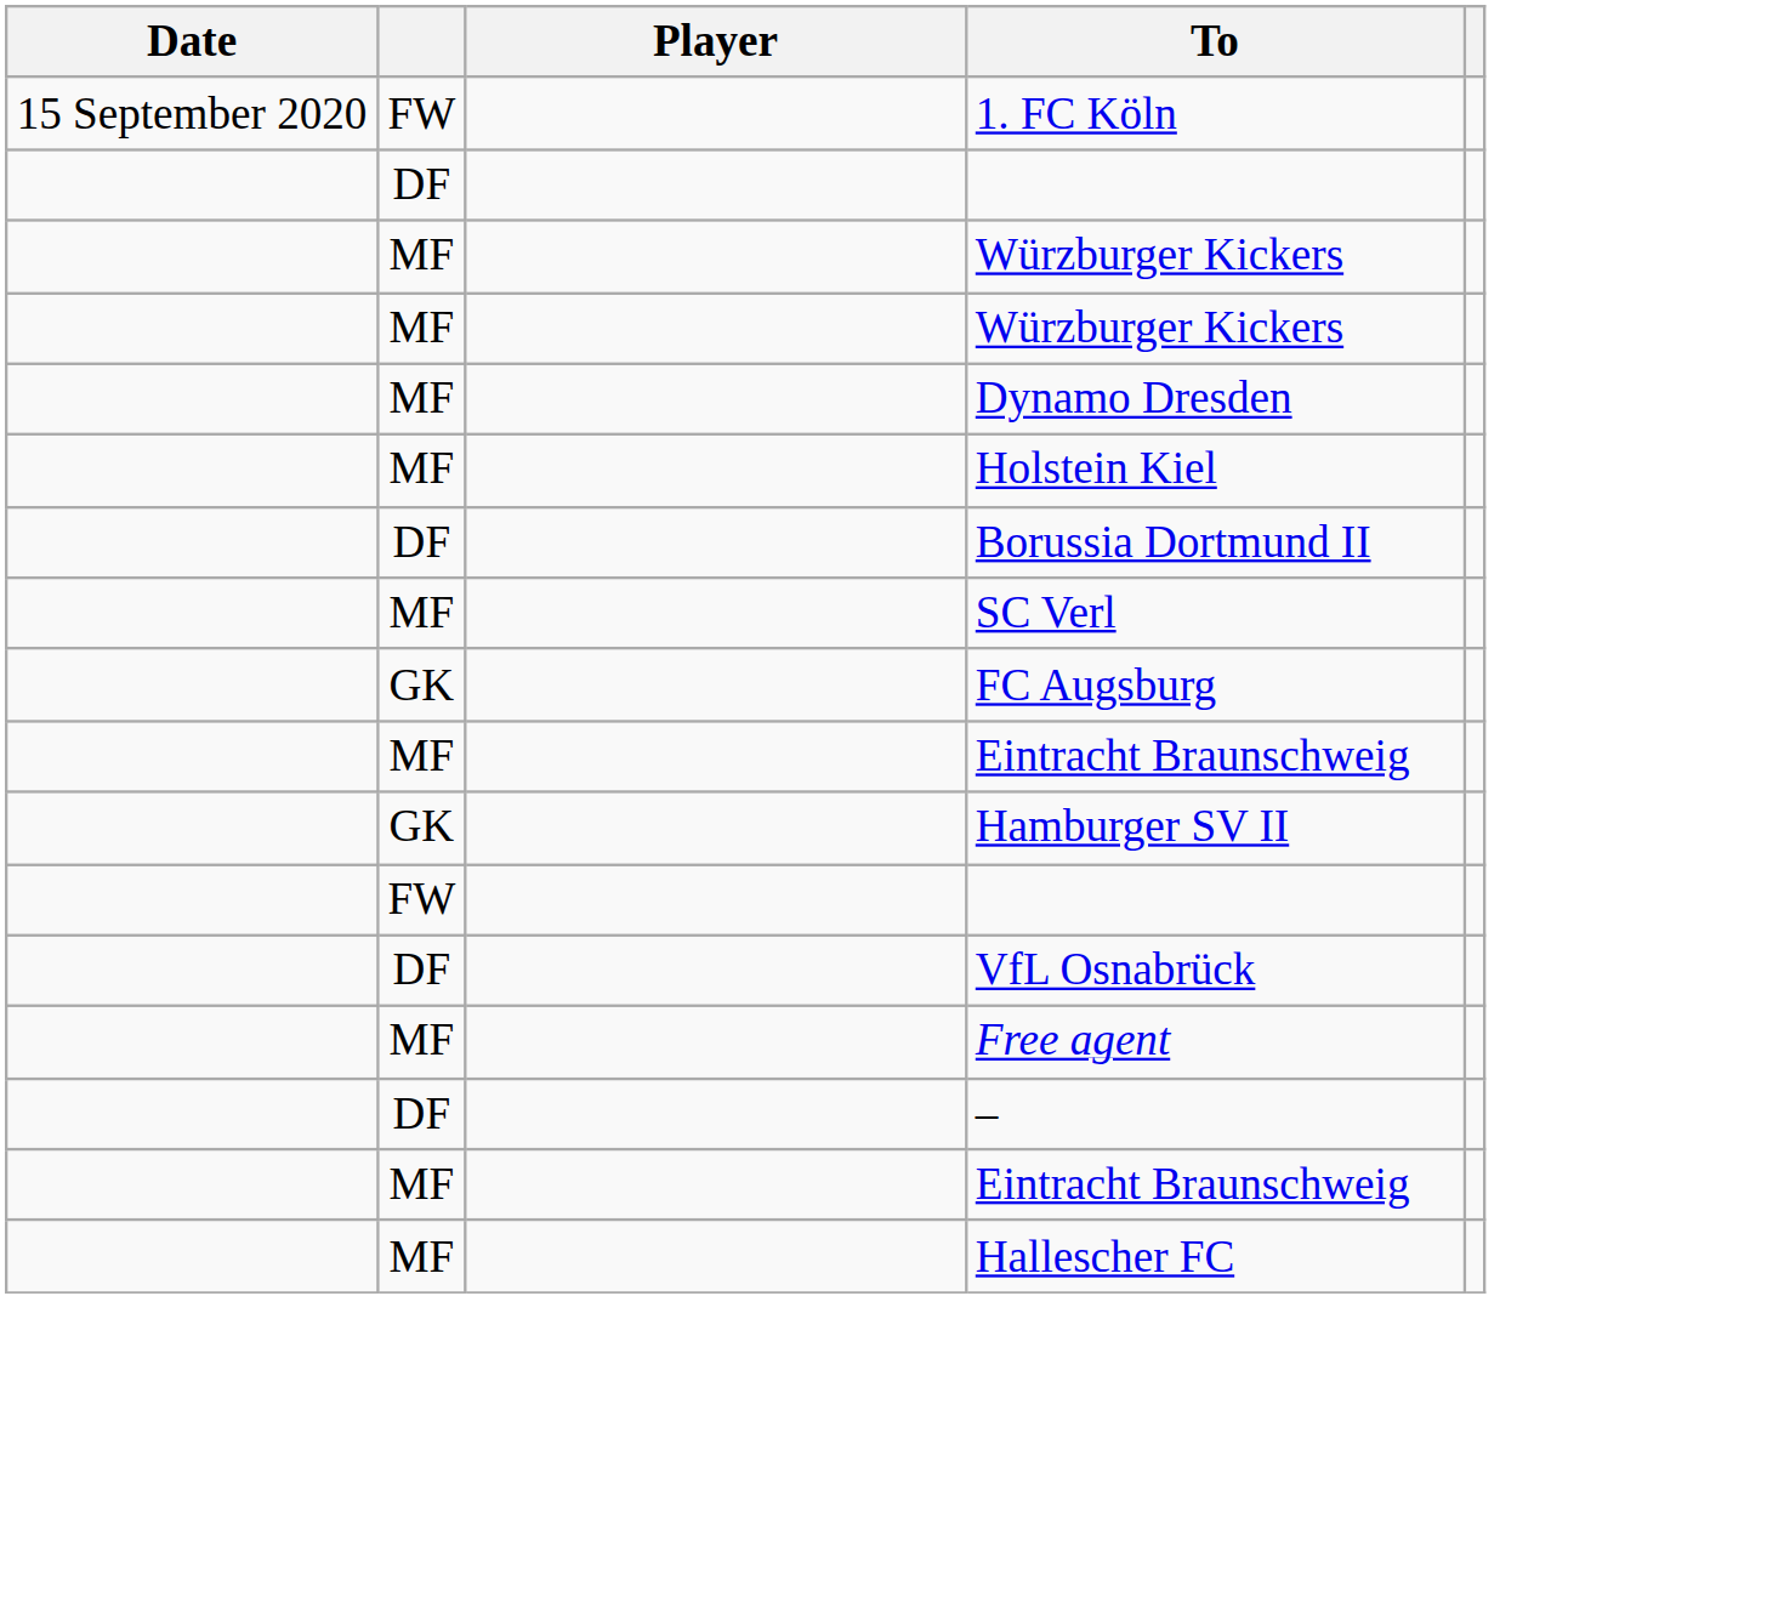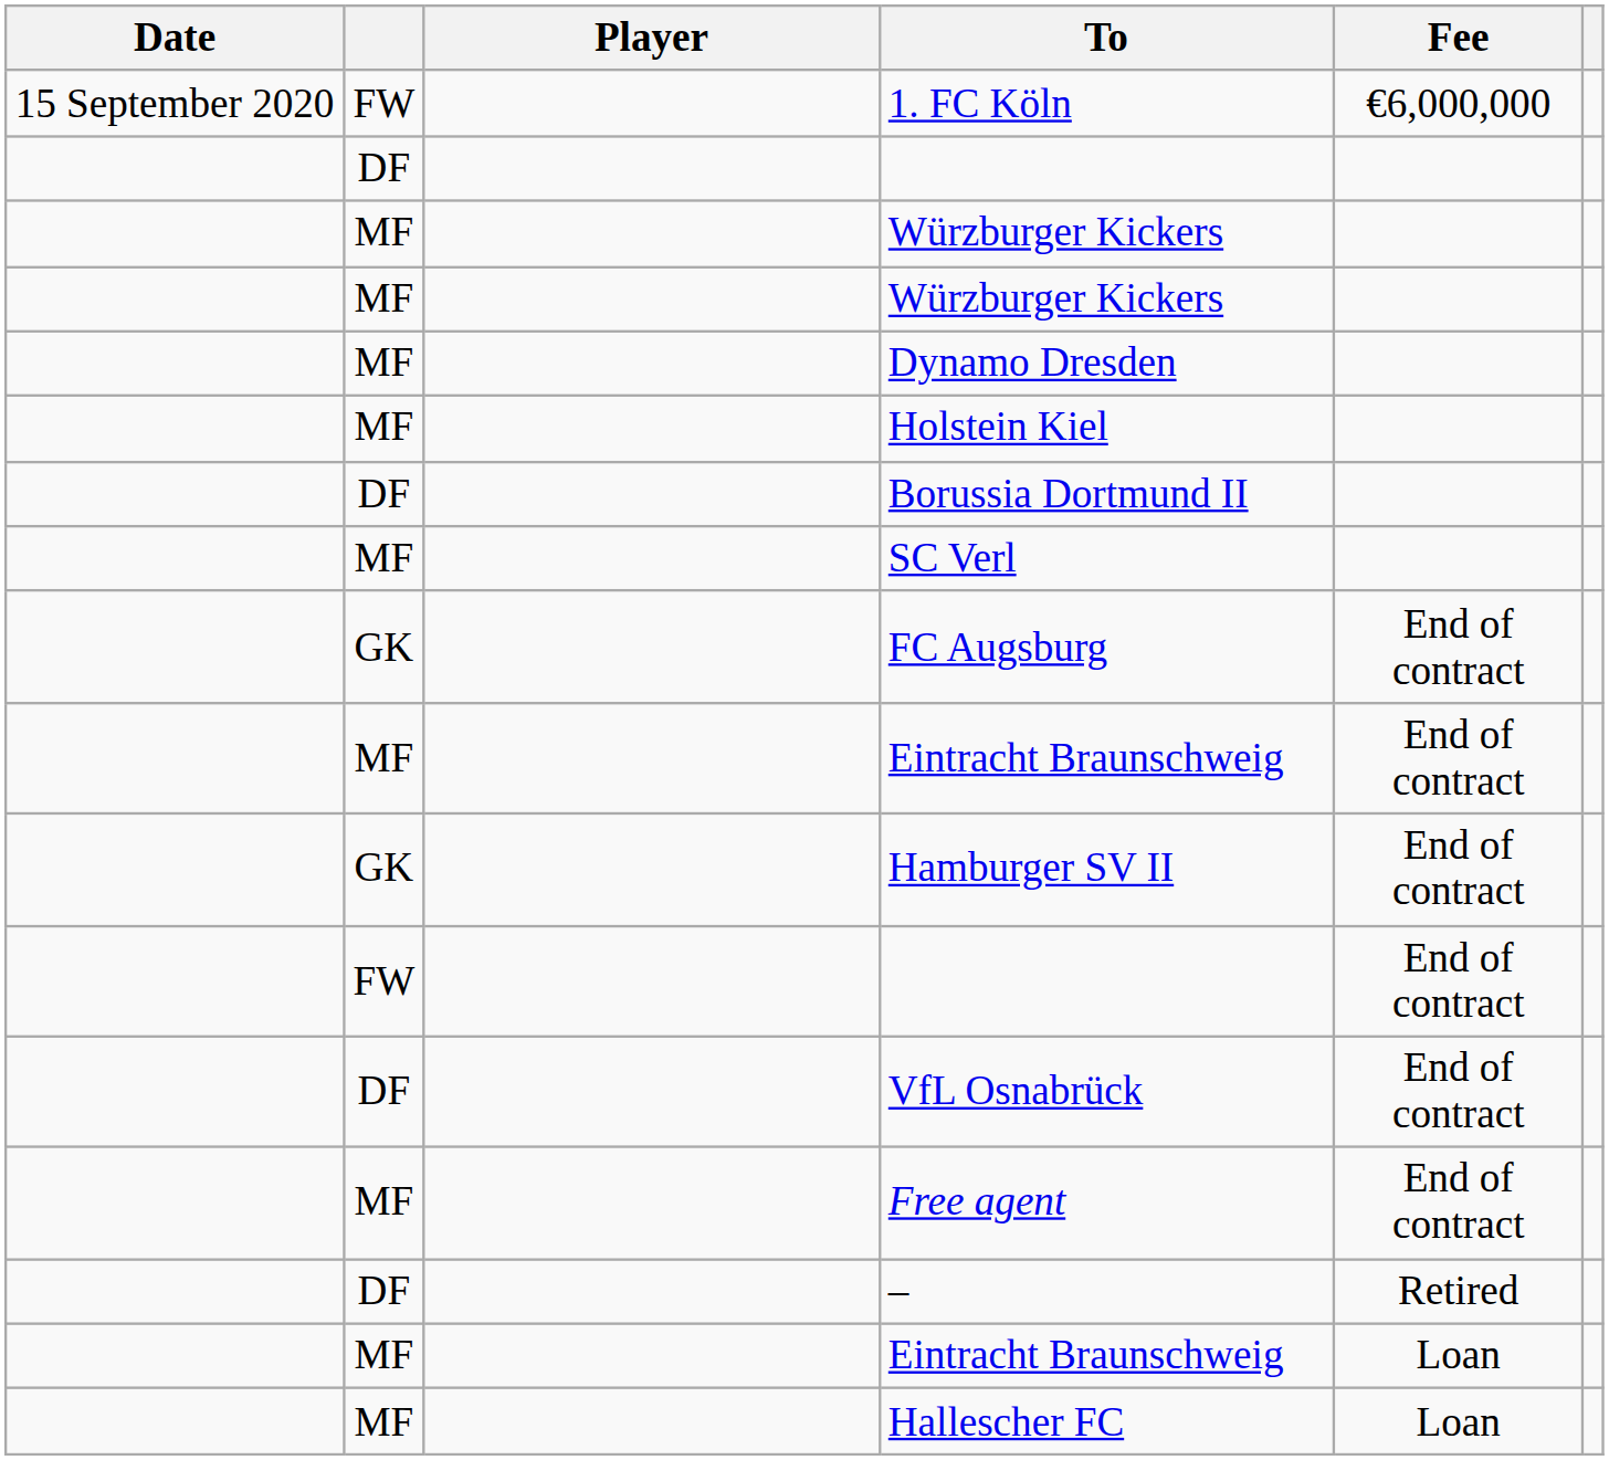+ column: Fee | €6,000,000 | End of contract | End of contract | End of contract | End of contract | End of contract | End of contract | Retired | Loan | Loan
